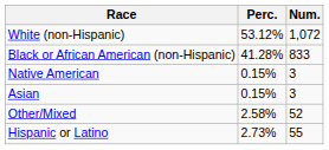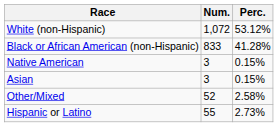columns swapped: Num. <-> Perc.
